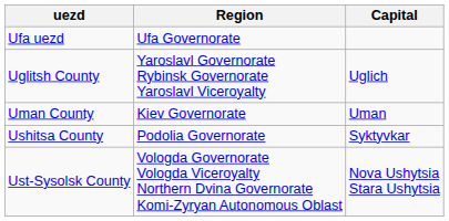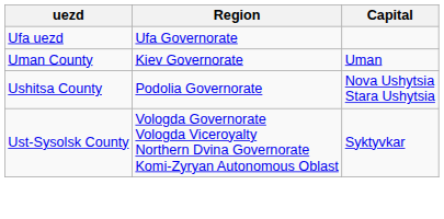- row: Uglitsh County | Yaroslavl Governorate Rybinsk Governorate Yaroslavl Viceroyalty | Uglich
Ushitsa County | Capital: Syktyvkar -> Nova Ushytsia Stara Ushytsia
Ust-Sysolsk County | Capital: Nova Ushytsia Stara Ushytsia -> Syktyvkar
